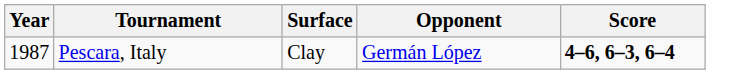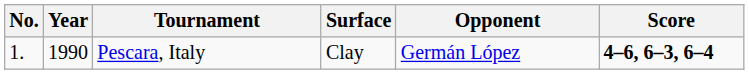+ column: No. | 1.
Pescara, Italy | Year: 1987 -> 1990
